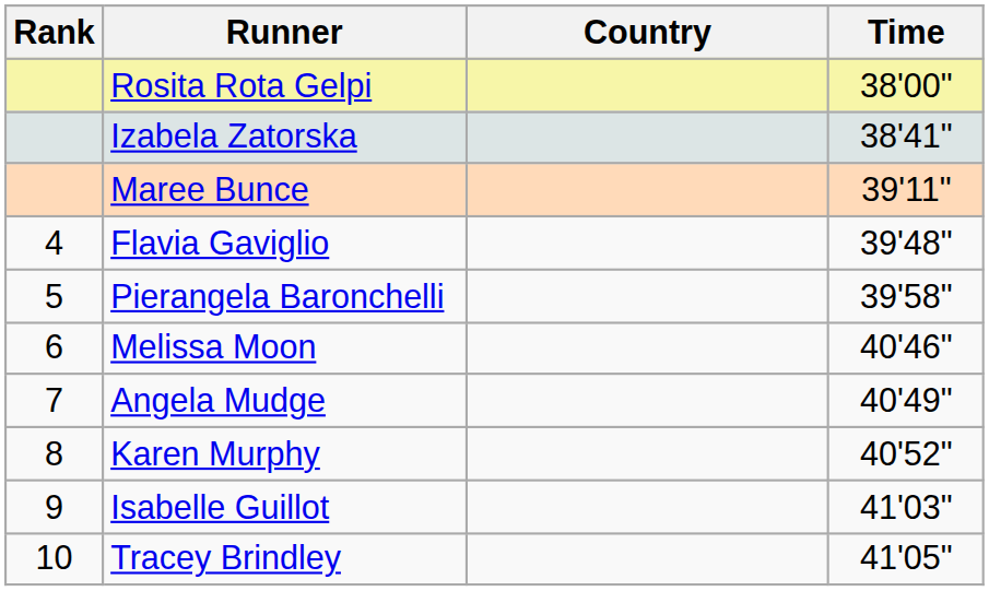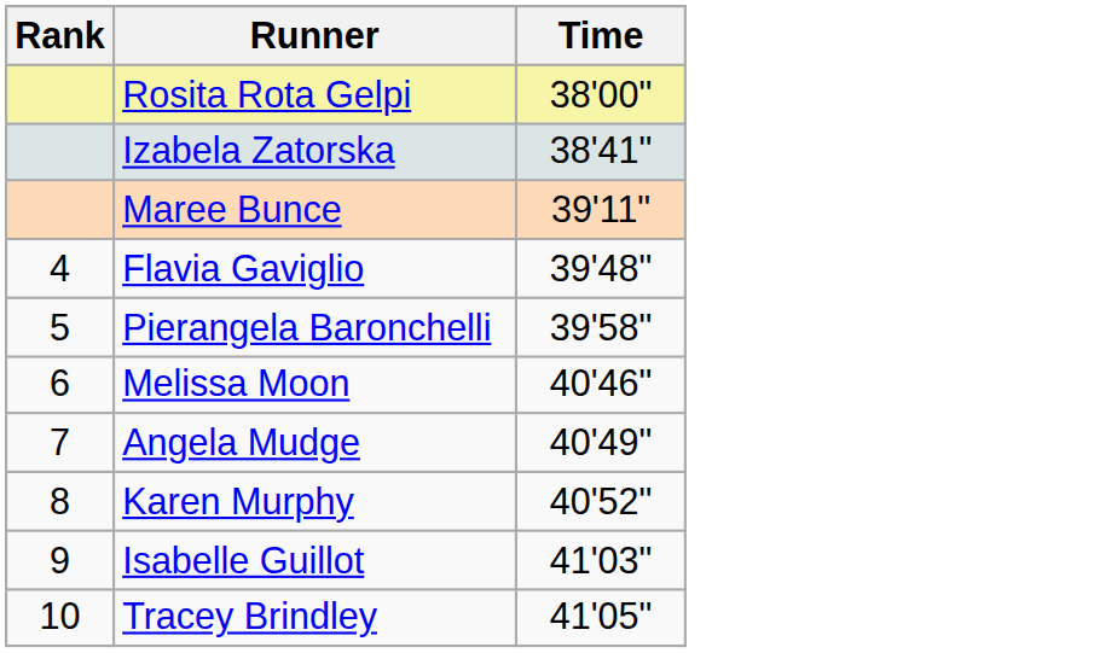- column: Country
